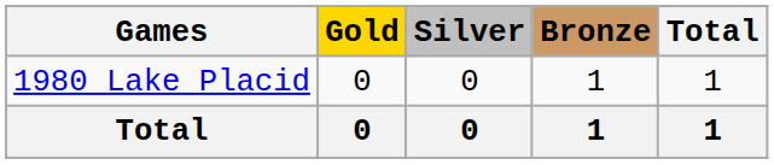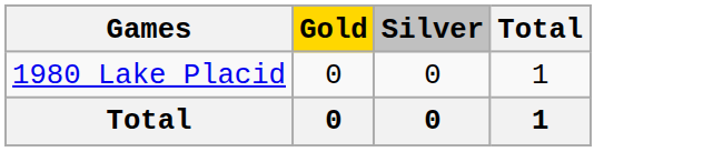- column: Bronze | 1 | 1
